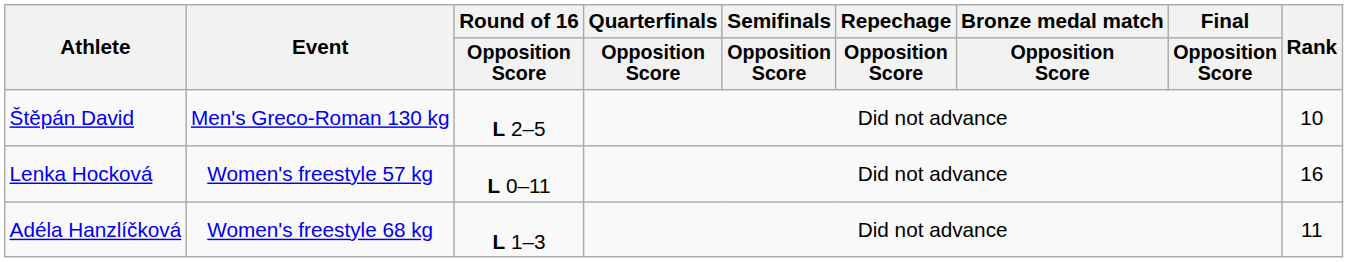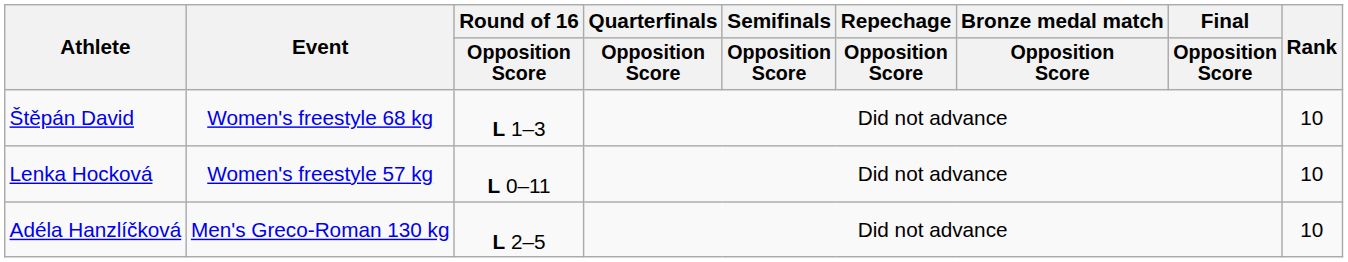Štěpán David | Event: Men's Greco-Roman 130 kg -> Women's freestyle 68 kg
Štěpán David | Round of 16 / Opposition Score: L 2–5 -> L 1–3
Lenka Hocková | Rank: 16 -> 10
Adéla Hanzlíčková | Event: Women's freestyle 68 kg -> Men's Greco-Roman 130 kg
Adéla Hanzlíčková | Round of 16 / Opposition Score: L 1–3 -> L 2–5
Adéla Hanzlíčková | Rank: 11 -> 10
